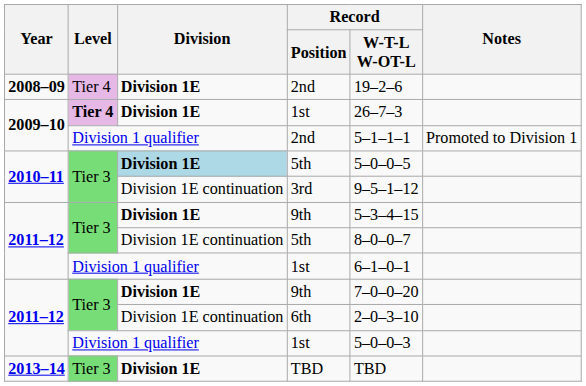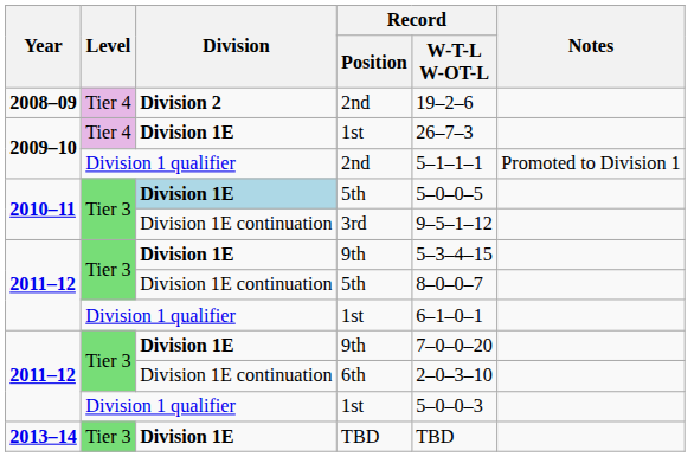2008–09 / 2nd | Division: Division 1E -> Division 2
2009–10 / 1st | Level: bold -> normal
